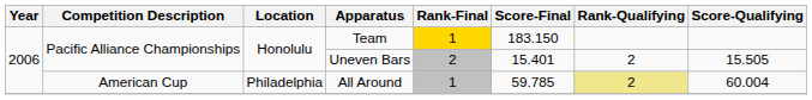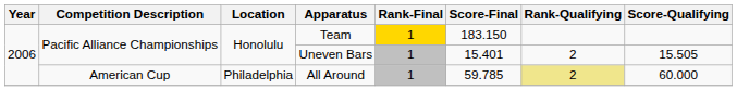Uneven Bars | Rank-Final: 2 -> 1
All Around | Score-Qualifying: 60.004 -> 60.000
